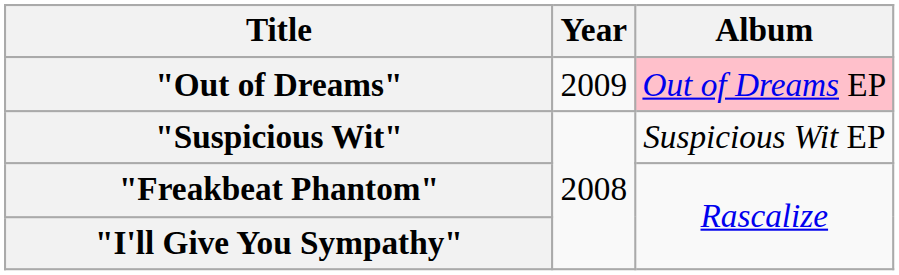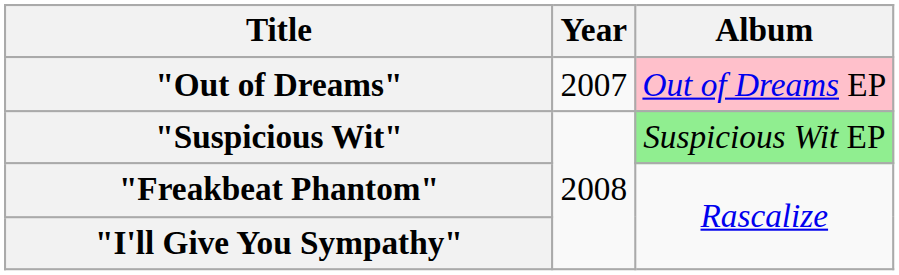"Out of Dreams" | Year: 2009 -> 2007
"Suspicious Wit" | Album: no background -> lightgreen background
